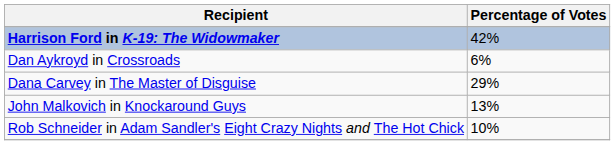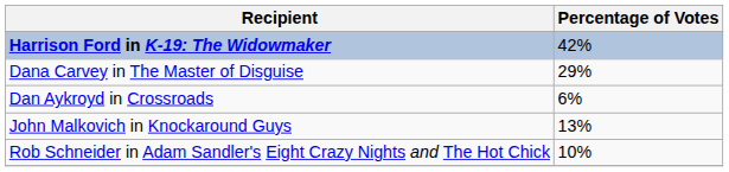rows swapped: Dan Aykroyd in Crossroads <-> Dana Carvey in The Master of Disguise
